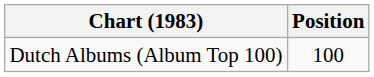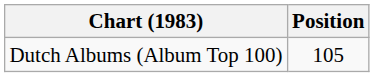Dutch Albums (Album Top 100) | Position: 100 -> 105
